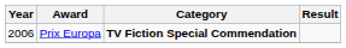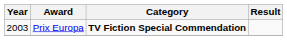Prix Europa | Year: 2006 -> 2003
